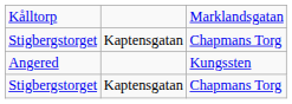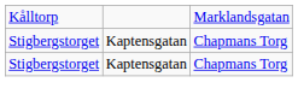- row: Angered | Kungssten
